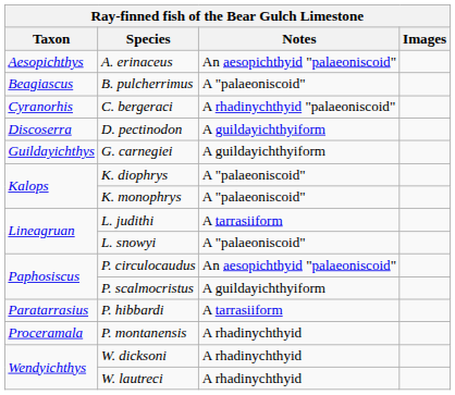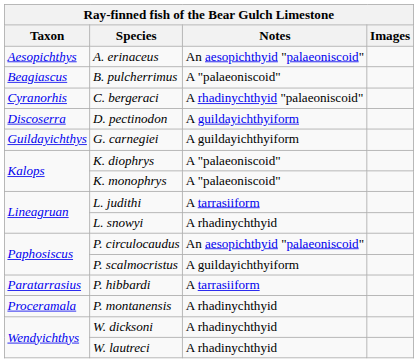L. snowyi | Notes: A "palaeoniscoid" -> A rhadinychthyid
